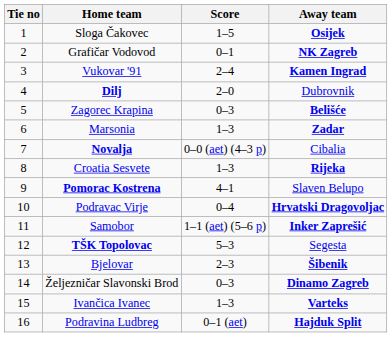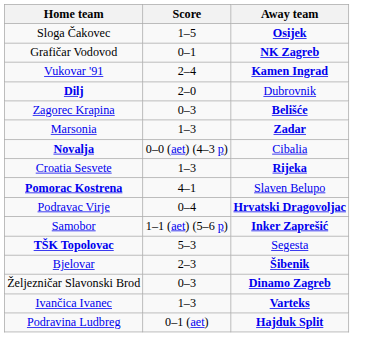- column: Tie no | 1 | 2 | 3 | 4 | 5 | 6 | 7 | 8 | 9 | 10 | 11 | 12 | 13 | 14 | 15 | 16
